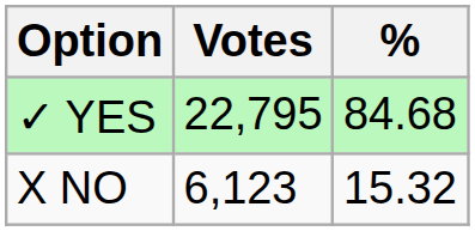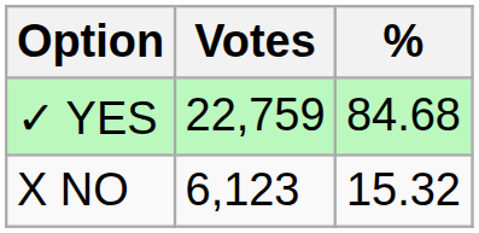✓ YES | Votes: 22,795 -> 22,759
